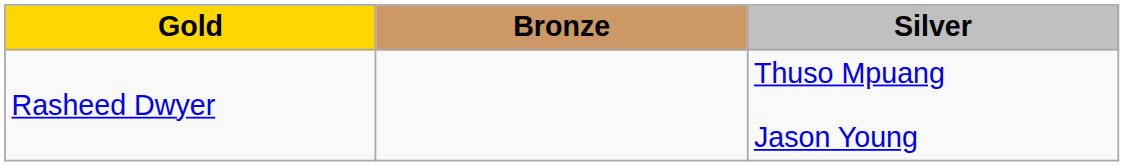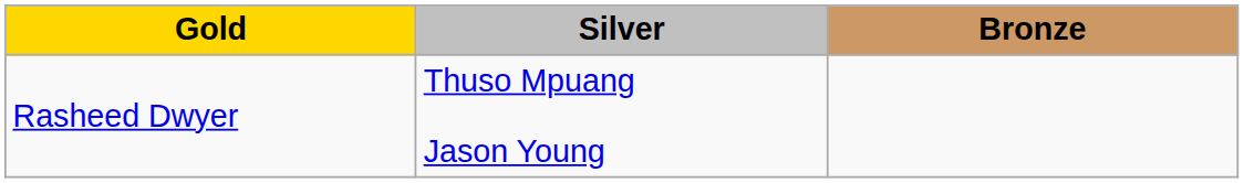columns swapped: Silver <-> Bronze
